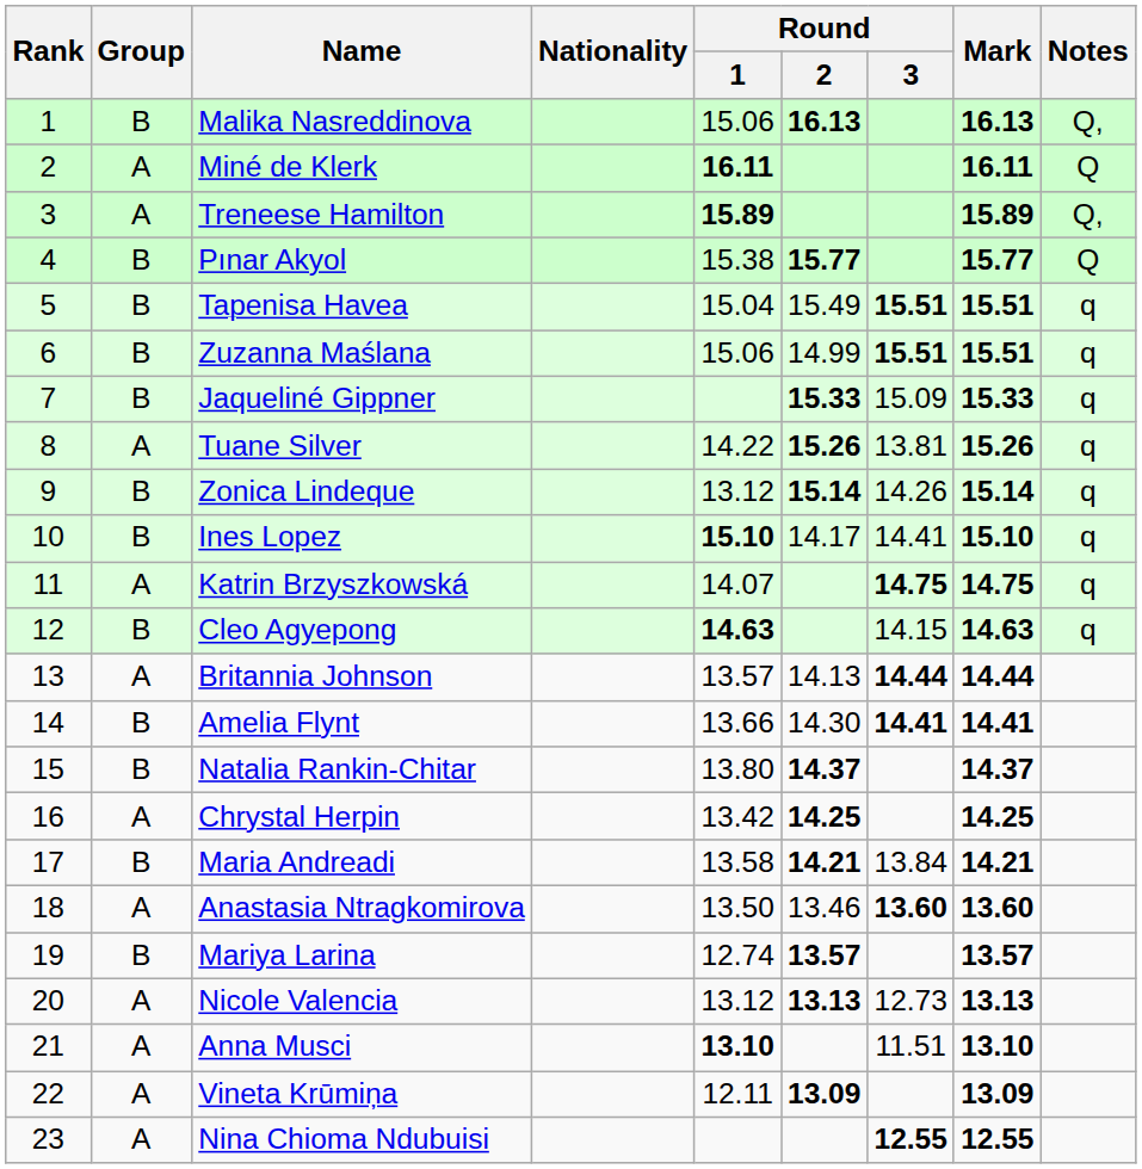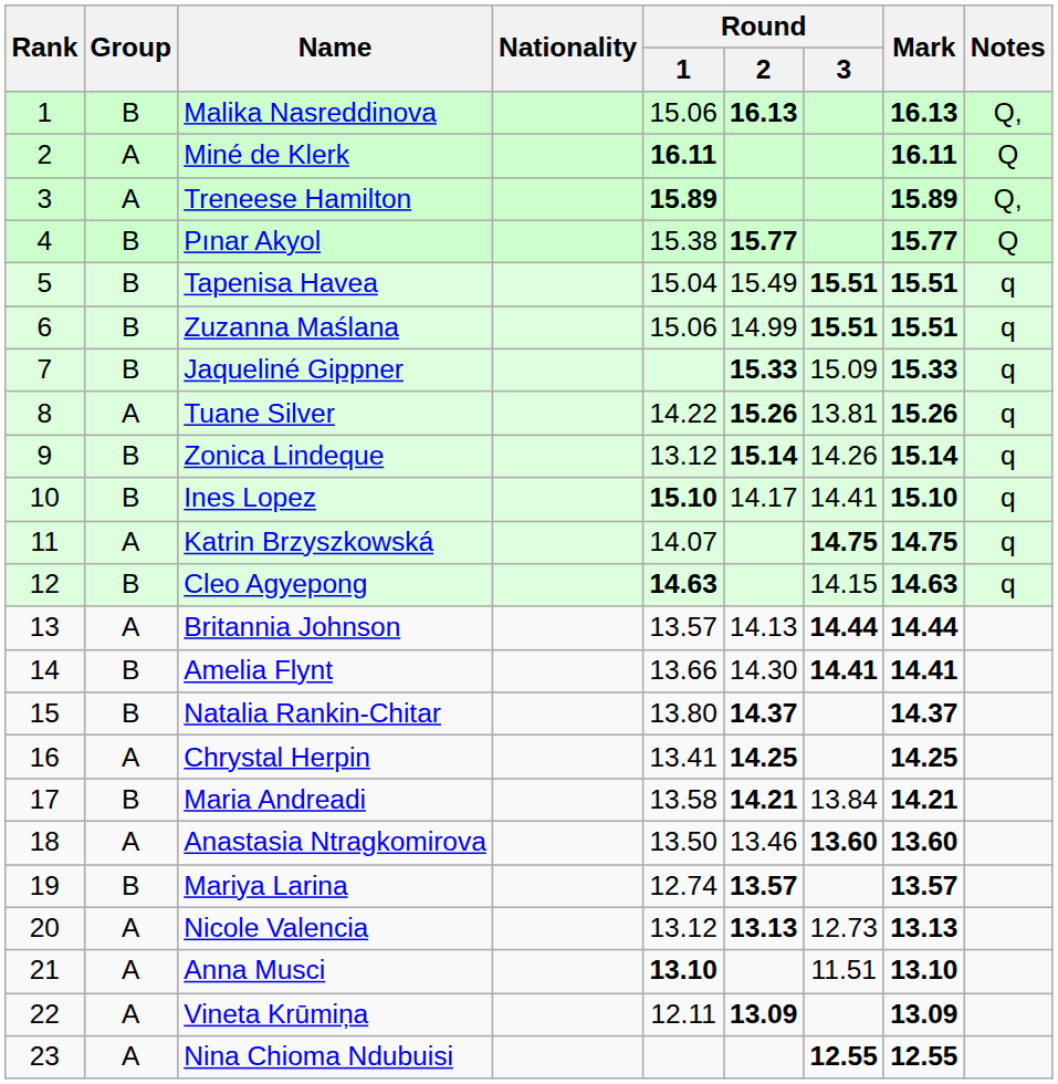Chrystal Herpin | Round / 1: 13.42 -> 13.41
